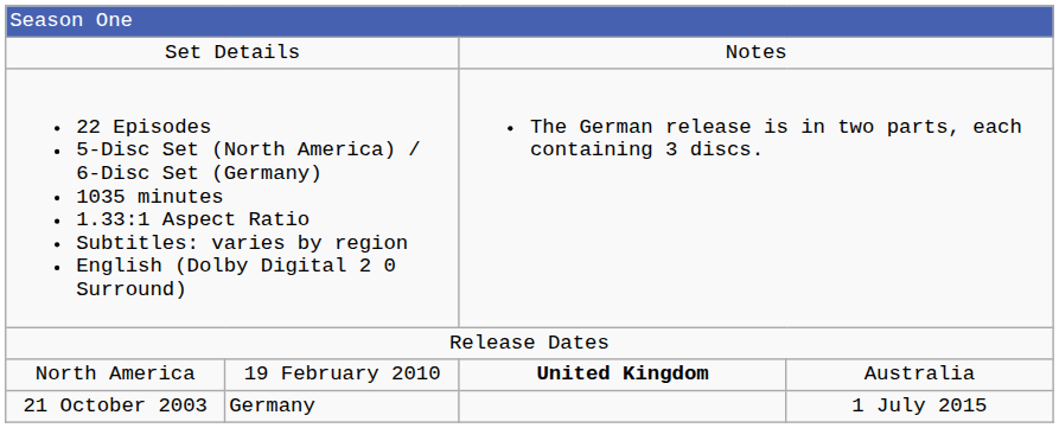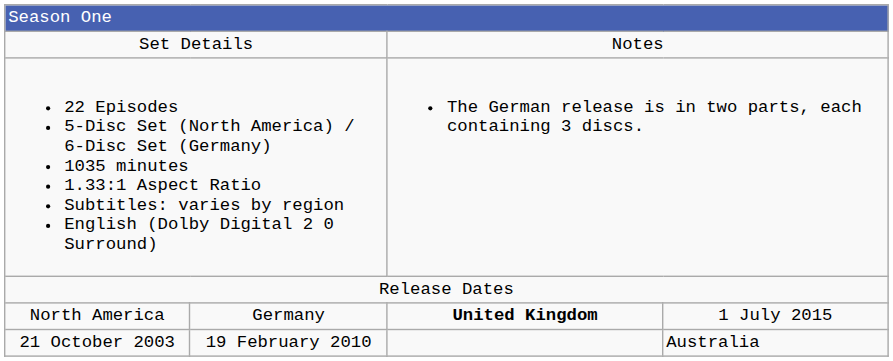North America | column 2: 19 February 2010 -> Germany
North America | column 4: Australia -> 1 July 2015
21 October 2003 | column 2: Germany -> 19 February 2010
21 October 2003 | column 4: 1 July 2015 -> Australia
